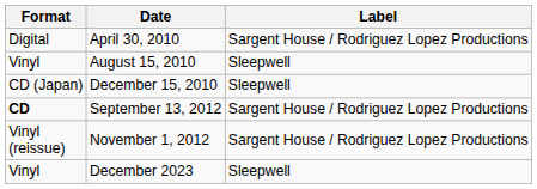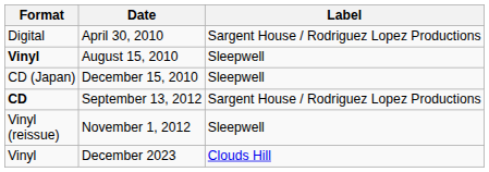August 15, 2010 | Format: normal -> bold
November 1, 2012 | Label: Sargent House / Rodriguez Lopez Productions -> Sleepwell
December 2023 | Label: Sleepwell -> Clouds Hill
